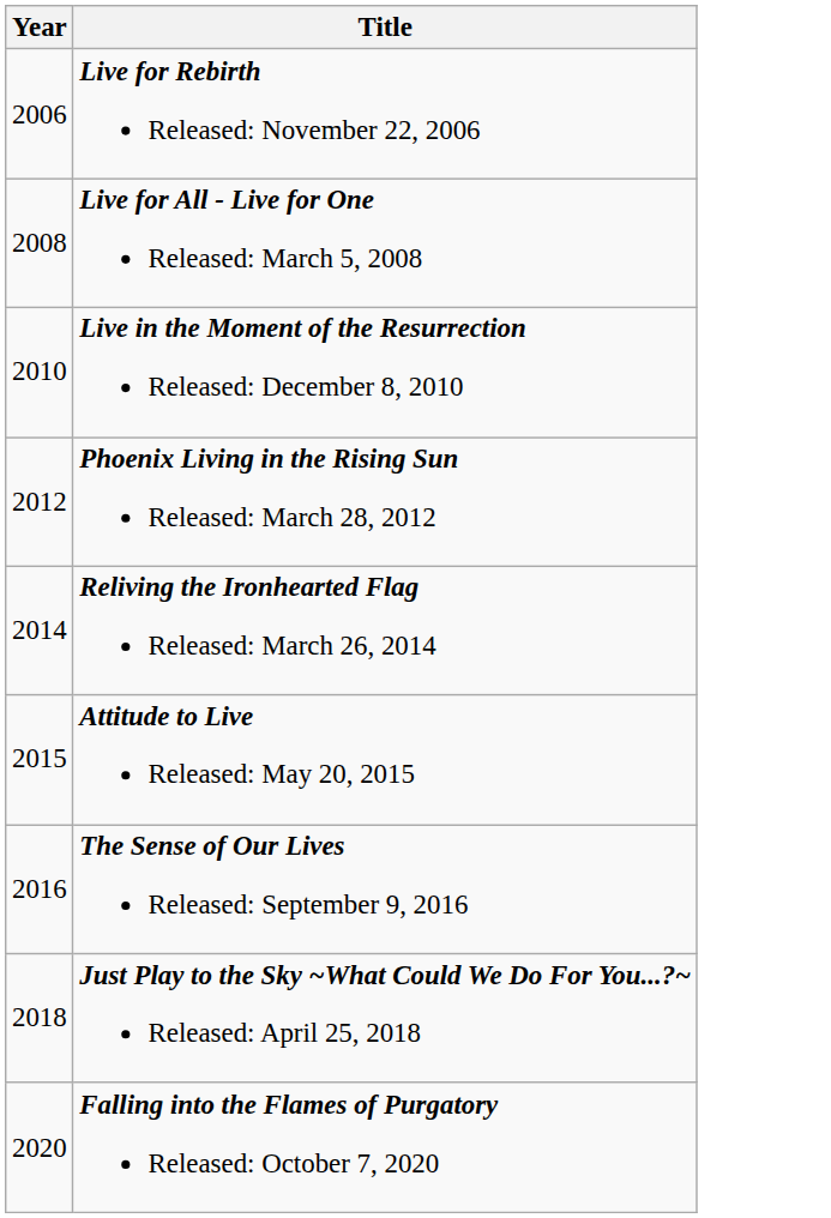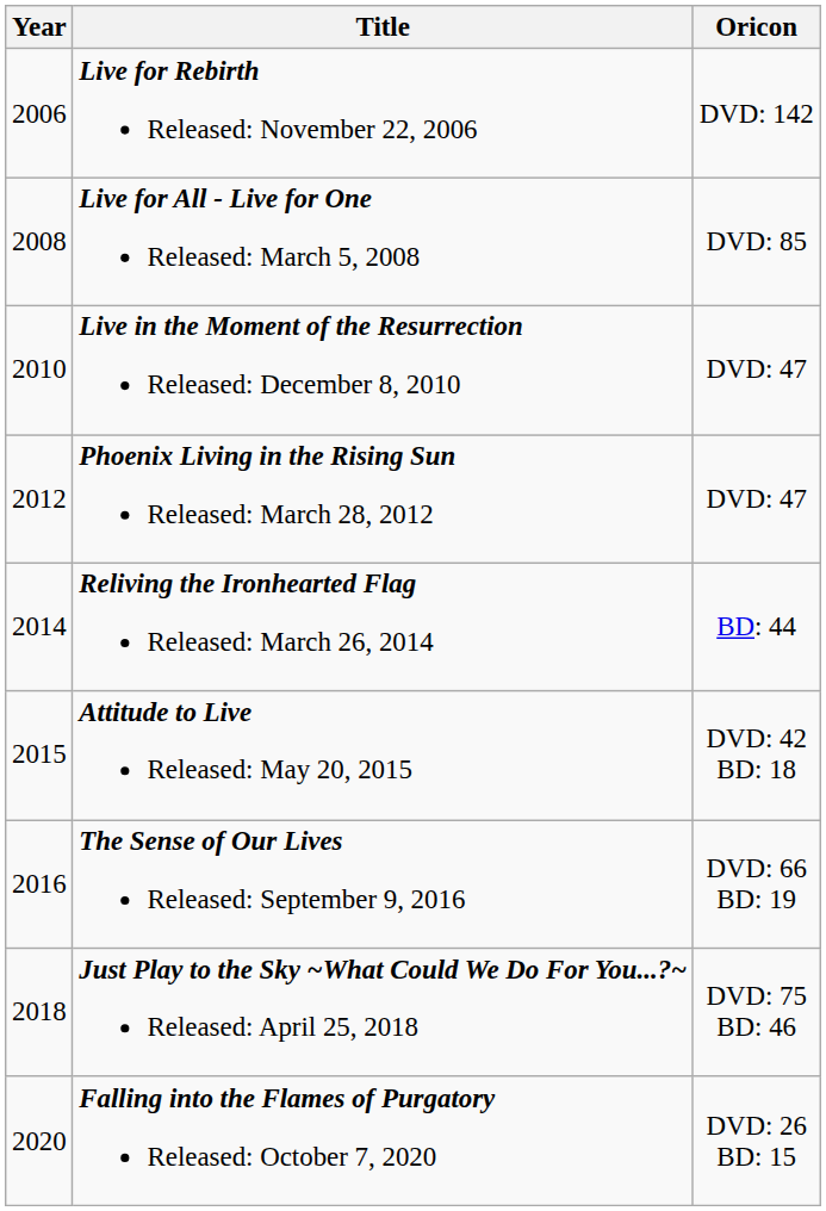+ column: Oricon | DVD: 142 | DVD: 85 | DVD: 47 | DVD: 47 | BD: 44 | DVD: 42 BD: 18 | DVD: 66 BD: 19 | DVD: 75 BD: 46 | DVD: 26 BD: 15
